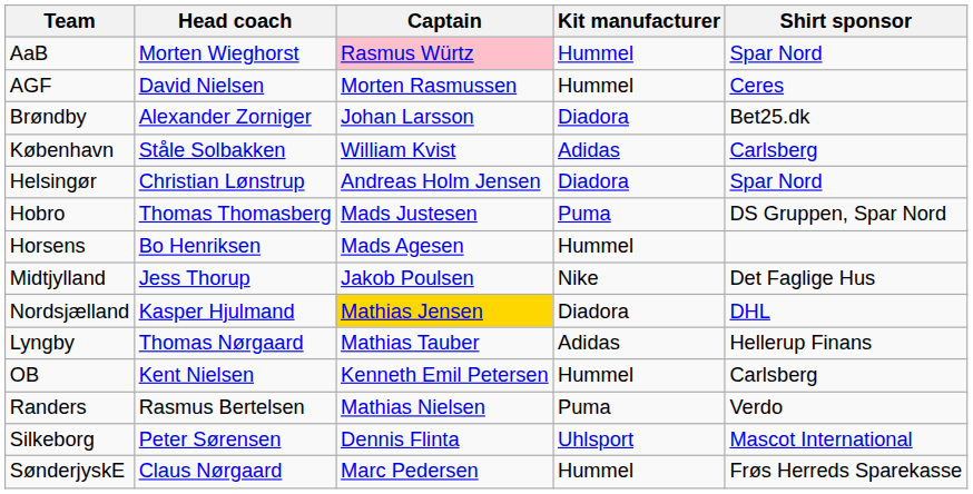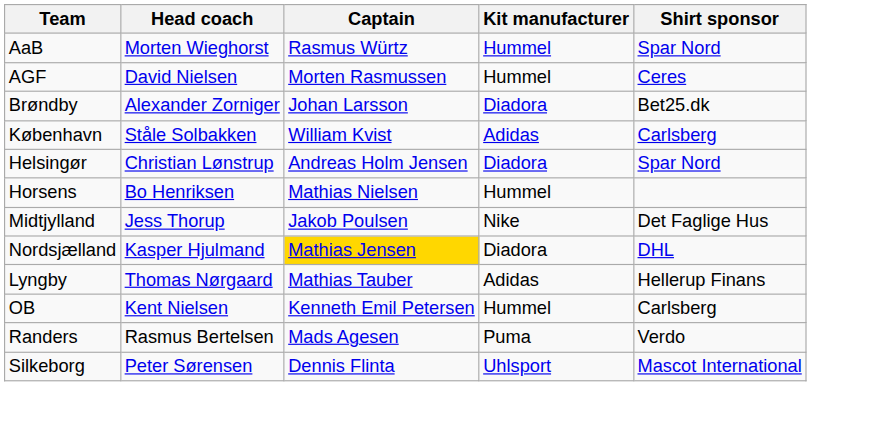AaB | Captain: pink background -> no background
- row: Hobro | Thomas Thomasberg | Mads Justesen | Puma | DS Gruppen, Spar Nord
Horsens | Captain: Mads Agesen -> Mathias Nielsen
Randers | Captain: Mathias Nielsen -> Mads Agesen
- row: SønderjyskE | Claus Nørgaard | Marc Pedersen | Hummel | Frøs Herreds Sparekasse
